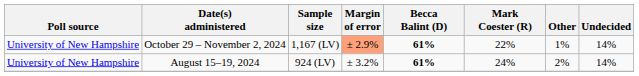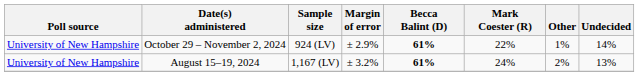October 29 – November 2, 2024 | Sample size: 1,167 (LV) -> 924 (LV)
October 29 – November 2, 2024 | Margin of error: lightsalmon background -> no background
August 15–19, 2024 | Sample size: 924 (LV) -> 1,167 (LV)
August 15–19, 2024 | Undecided: 14% -> 13%
